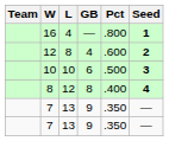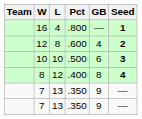columns swapped: Pct <-> GB
